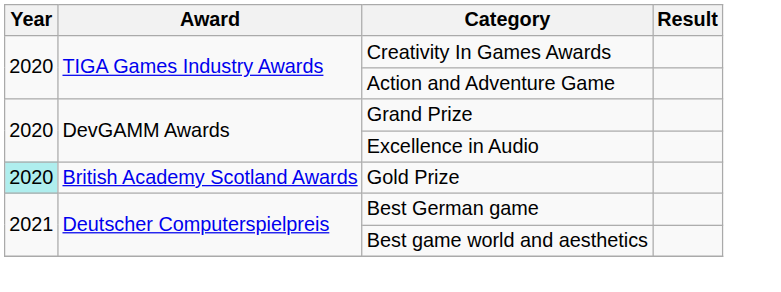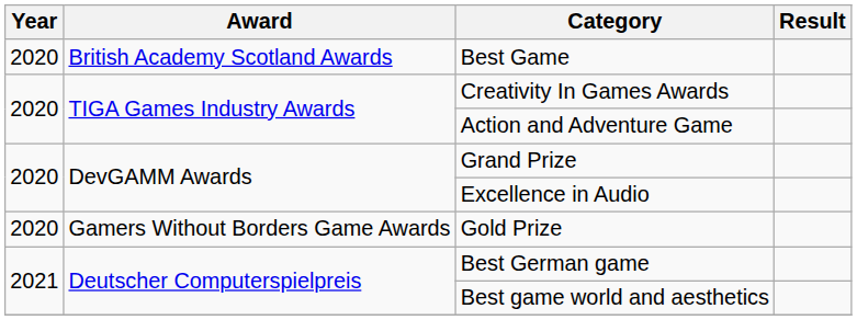+ row: 2020 | British Academy Scotland Awards | Best Game
Gold Prize | Year: paleturquoise background -> no background
Gold Prize | Award: British Academy Scotland Awards -> Gamers Without Borders Game Awards
